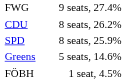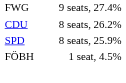- row: Greens | 5 seats, 14.6%
